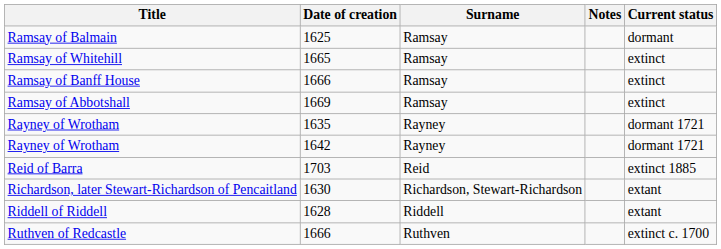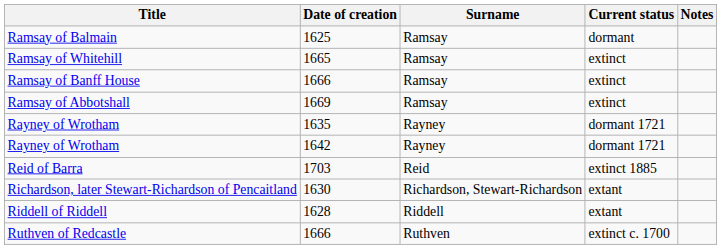columns swapped: Current status <-> Notes
